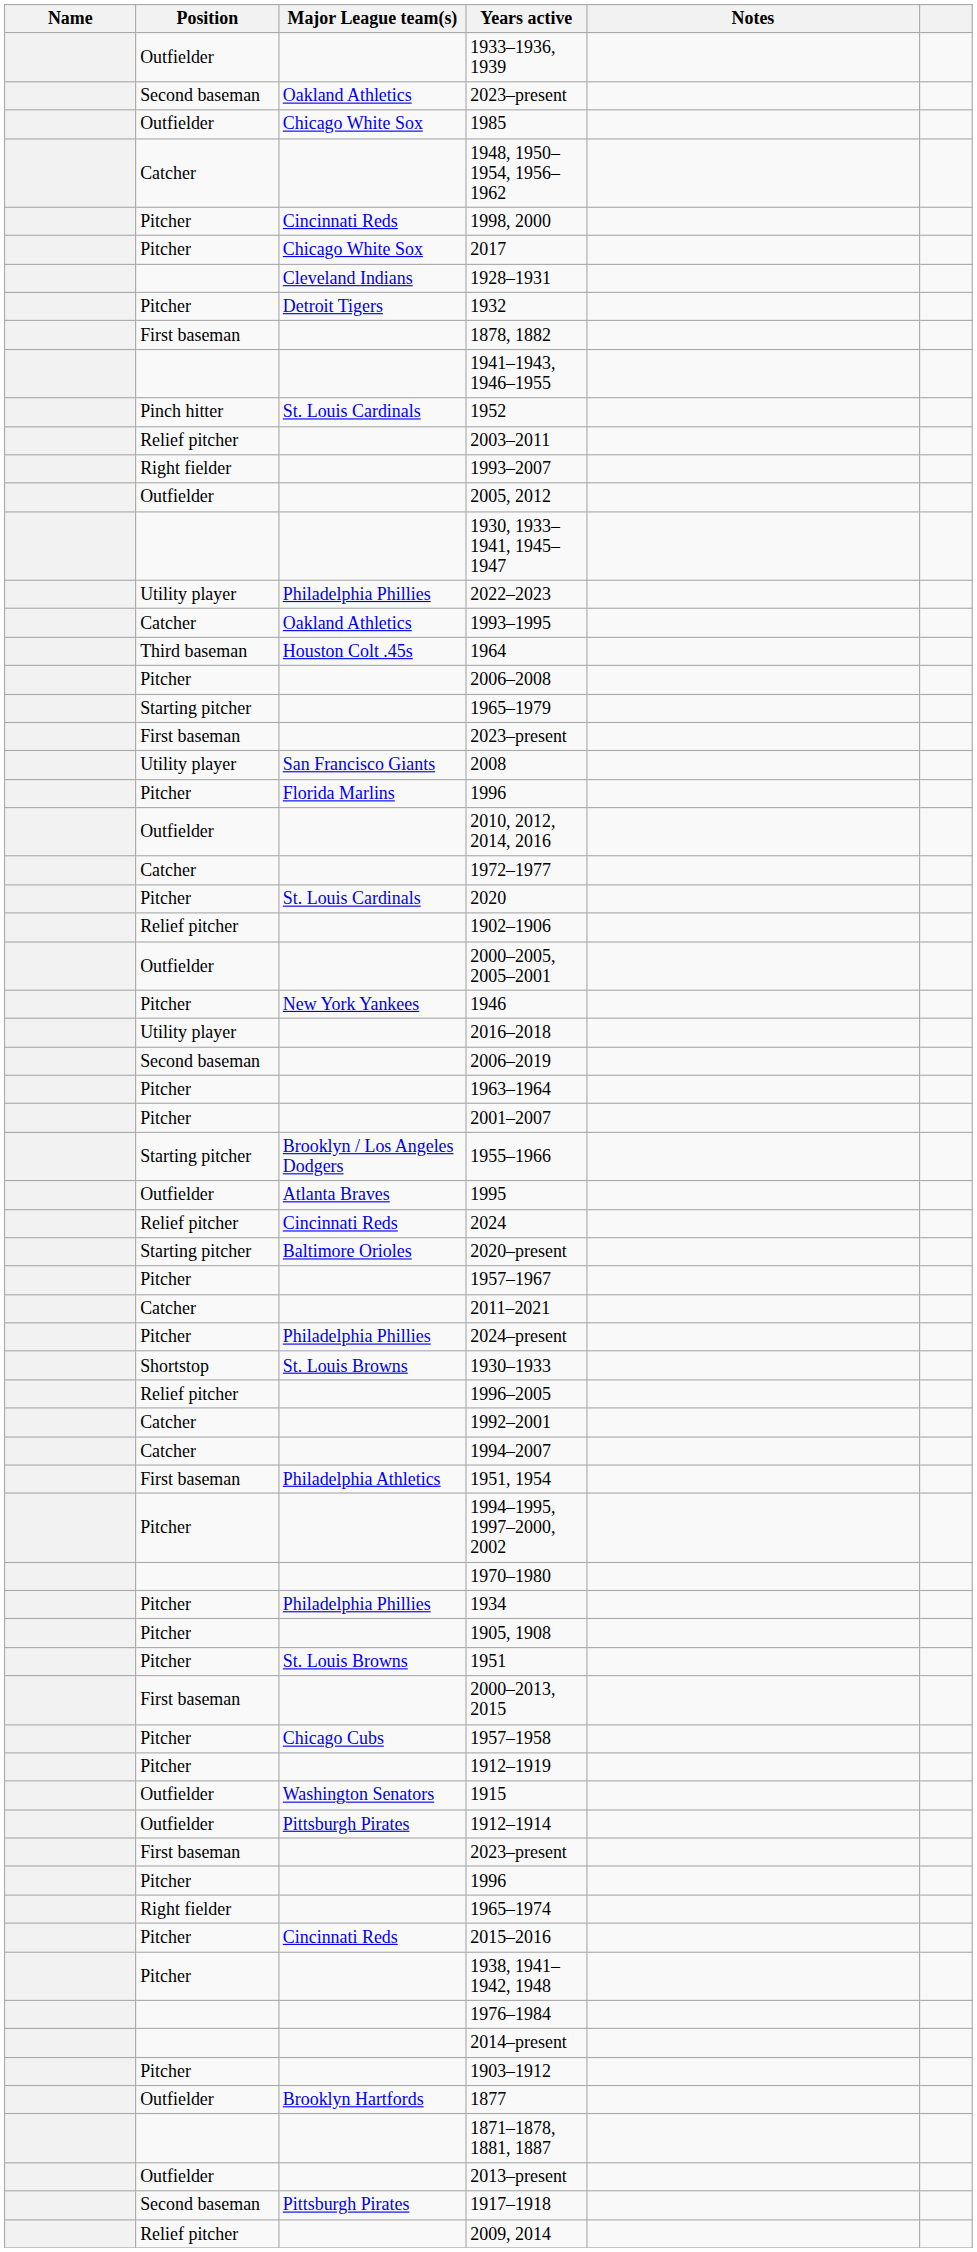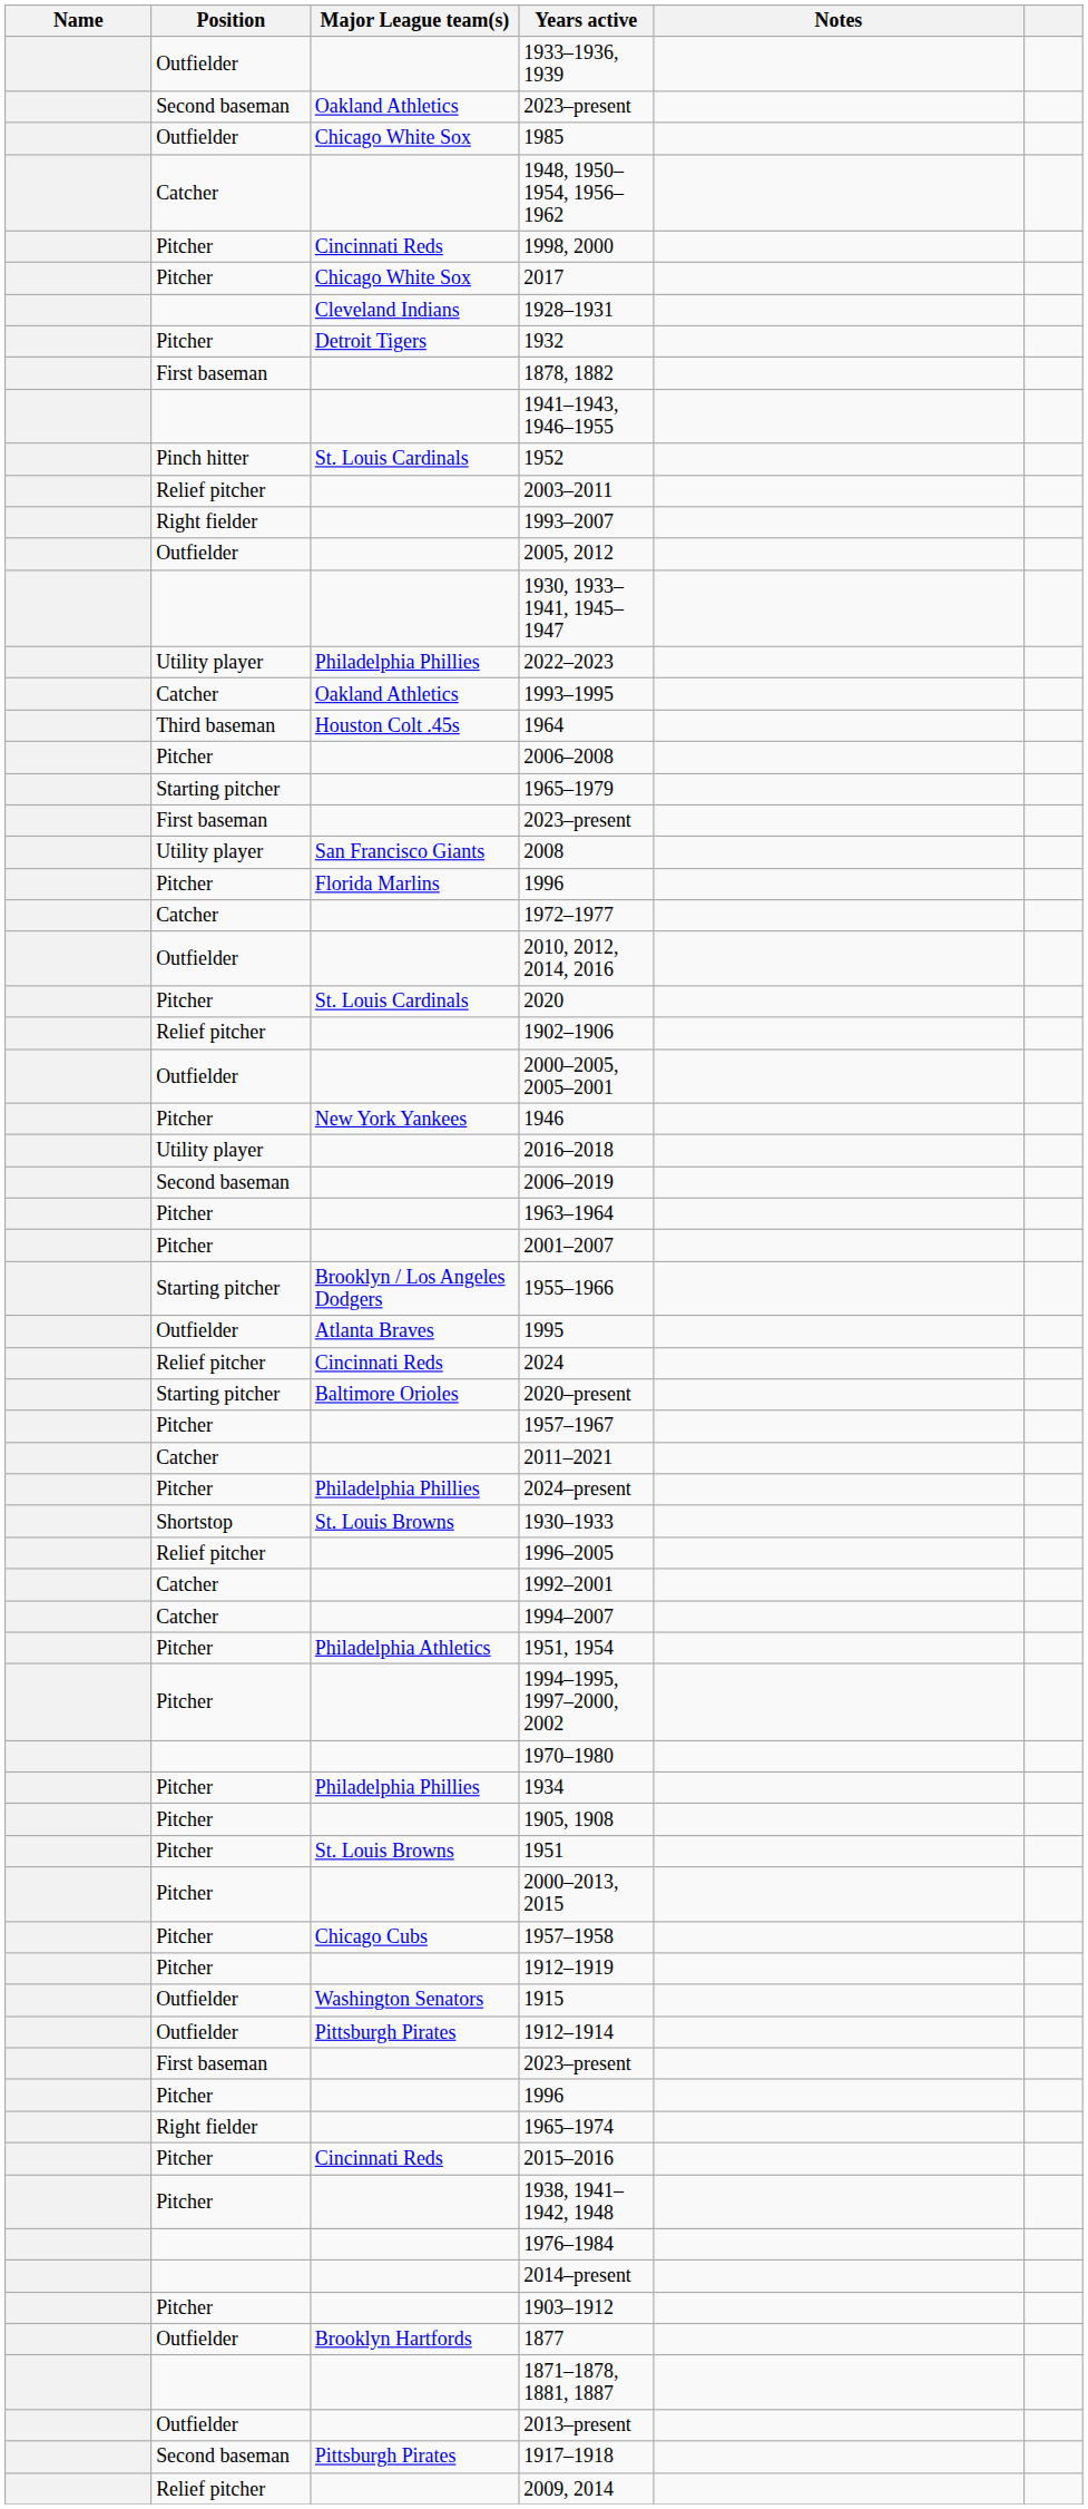rows swapped: 1972–1977 <-> 2010, 2012, 2014, 2016
1951, 1954 | Position: First baseman -> Pitcher
2000–2013, 2015 | Position: First baseman -> Pitcher
